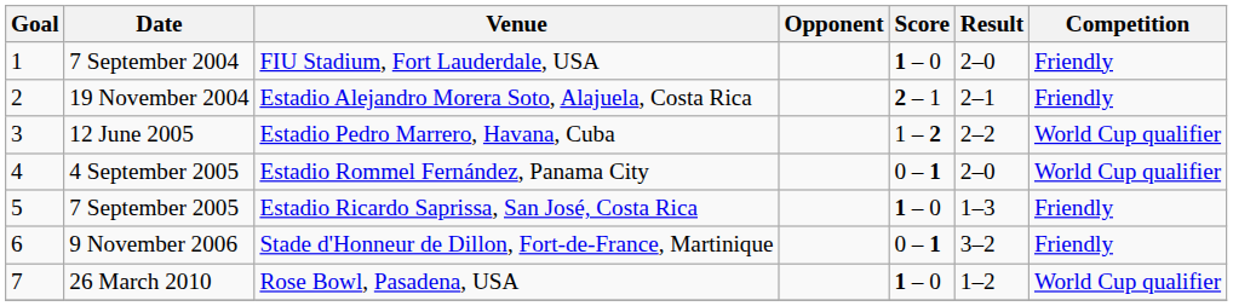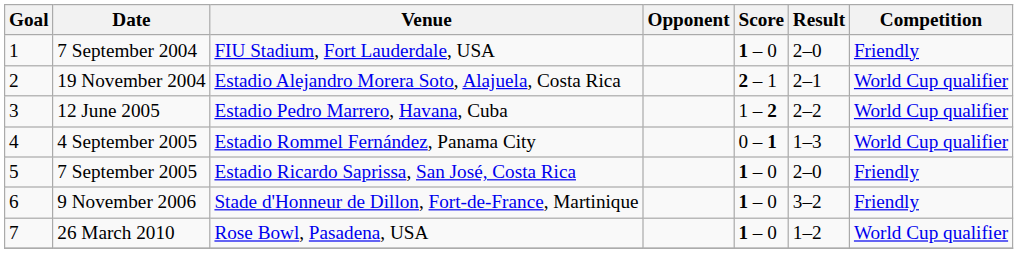19 November 2004 | Competition: Friendly -> World Cup qualifier
4 September 2005 | Result: 2–0 -> 1–3
7 September 2005 | Result: 1–3 -> 2–0
9 November 2006 | Score: 0 – 1 -> 1 – 0
